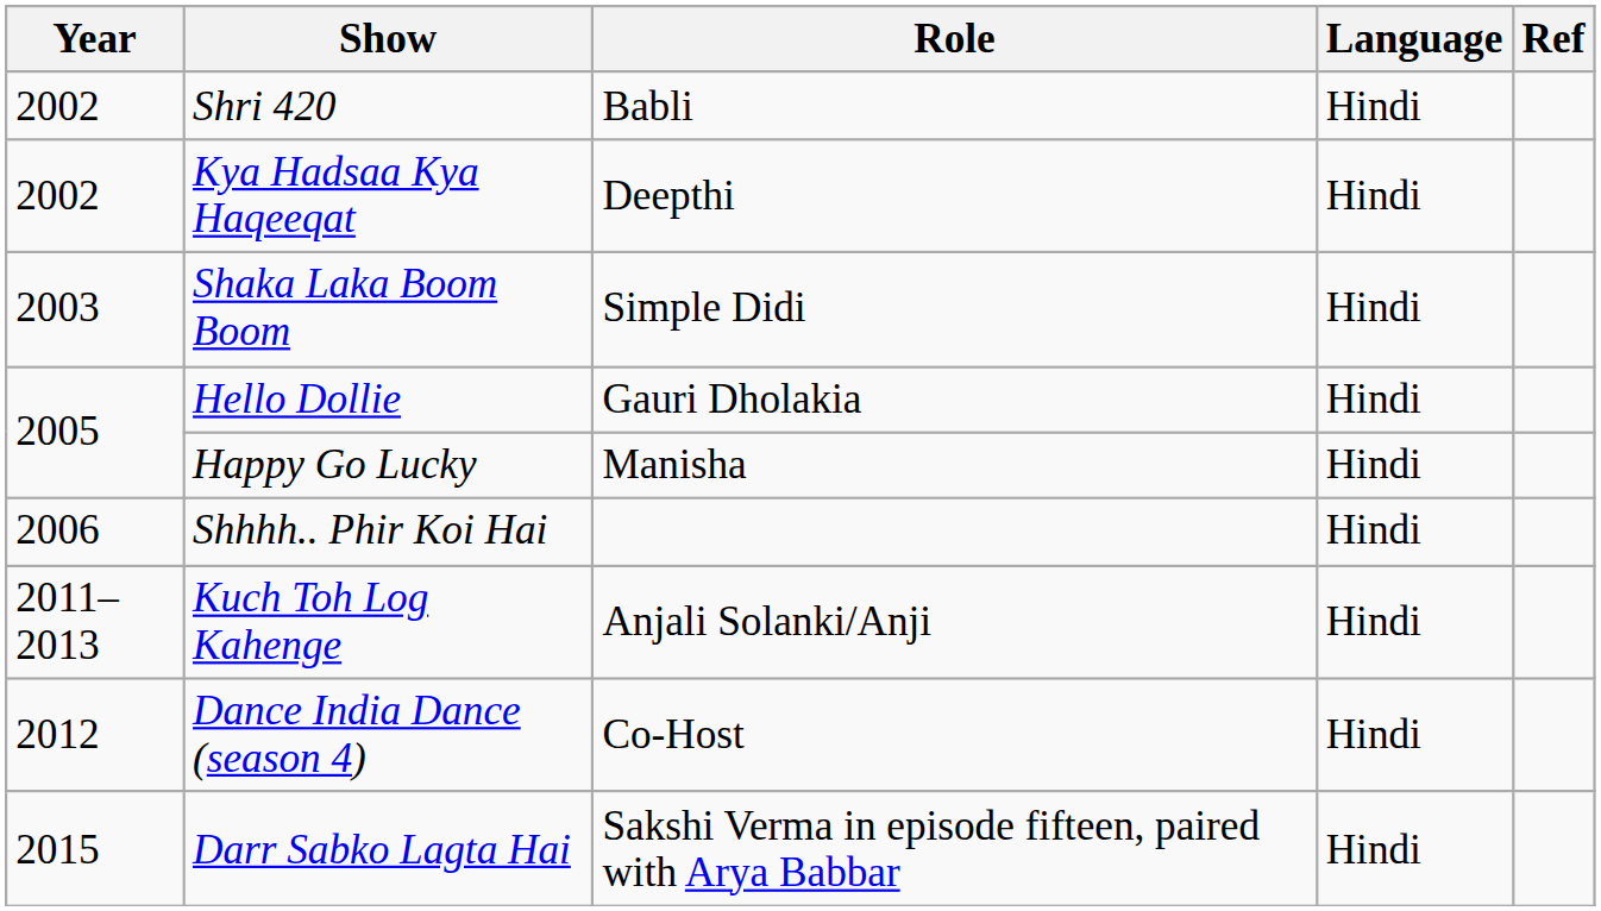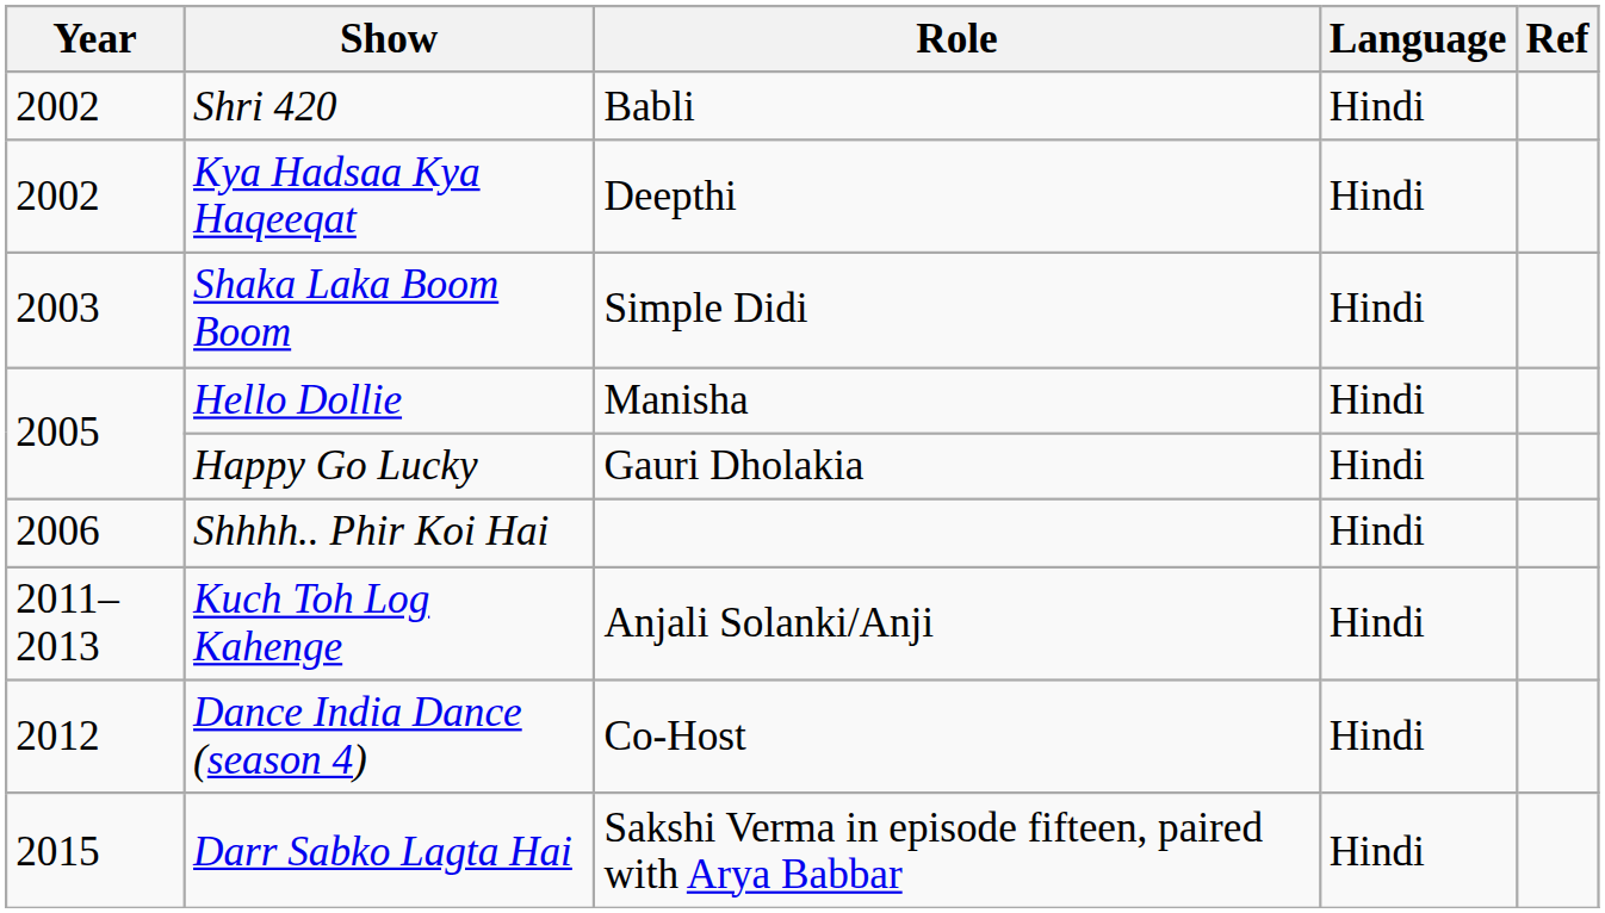Hello Dollie | Role: Gauri Dholakia -> Manisha
Happy Go Lucky | Role: Manisha -> Gauri Dholakia
